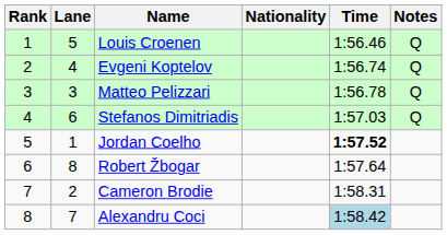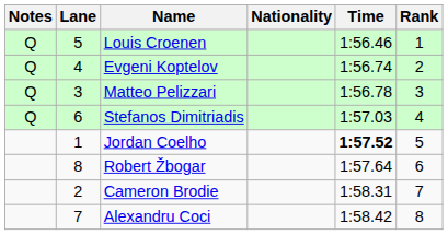columns swapped: Rank <-> Notes
Alexandru Coci | Time: lightblue background -> no background
